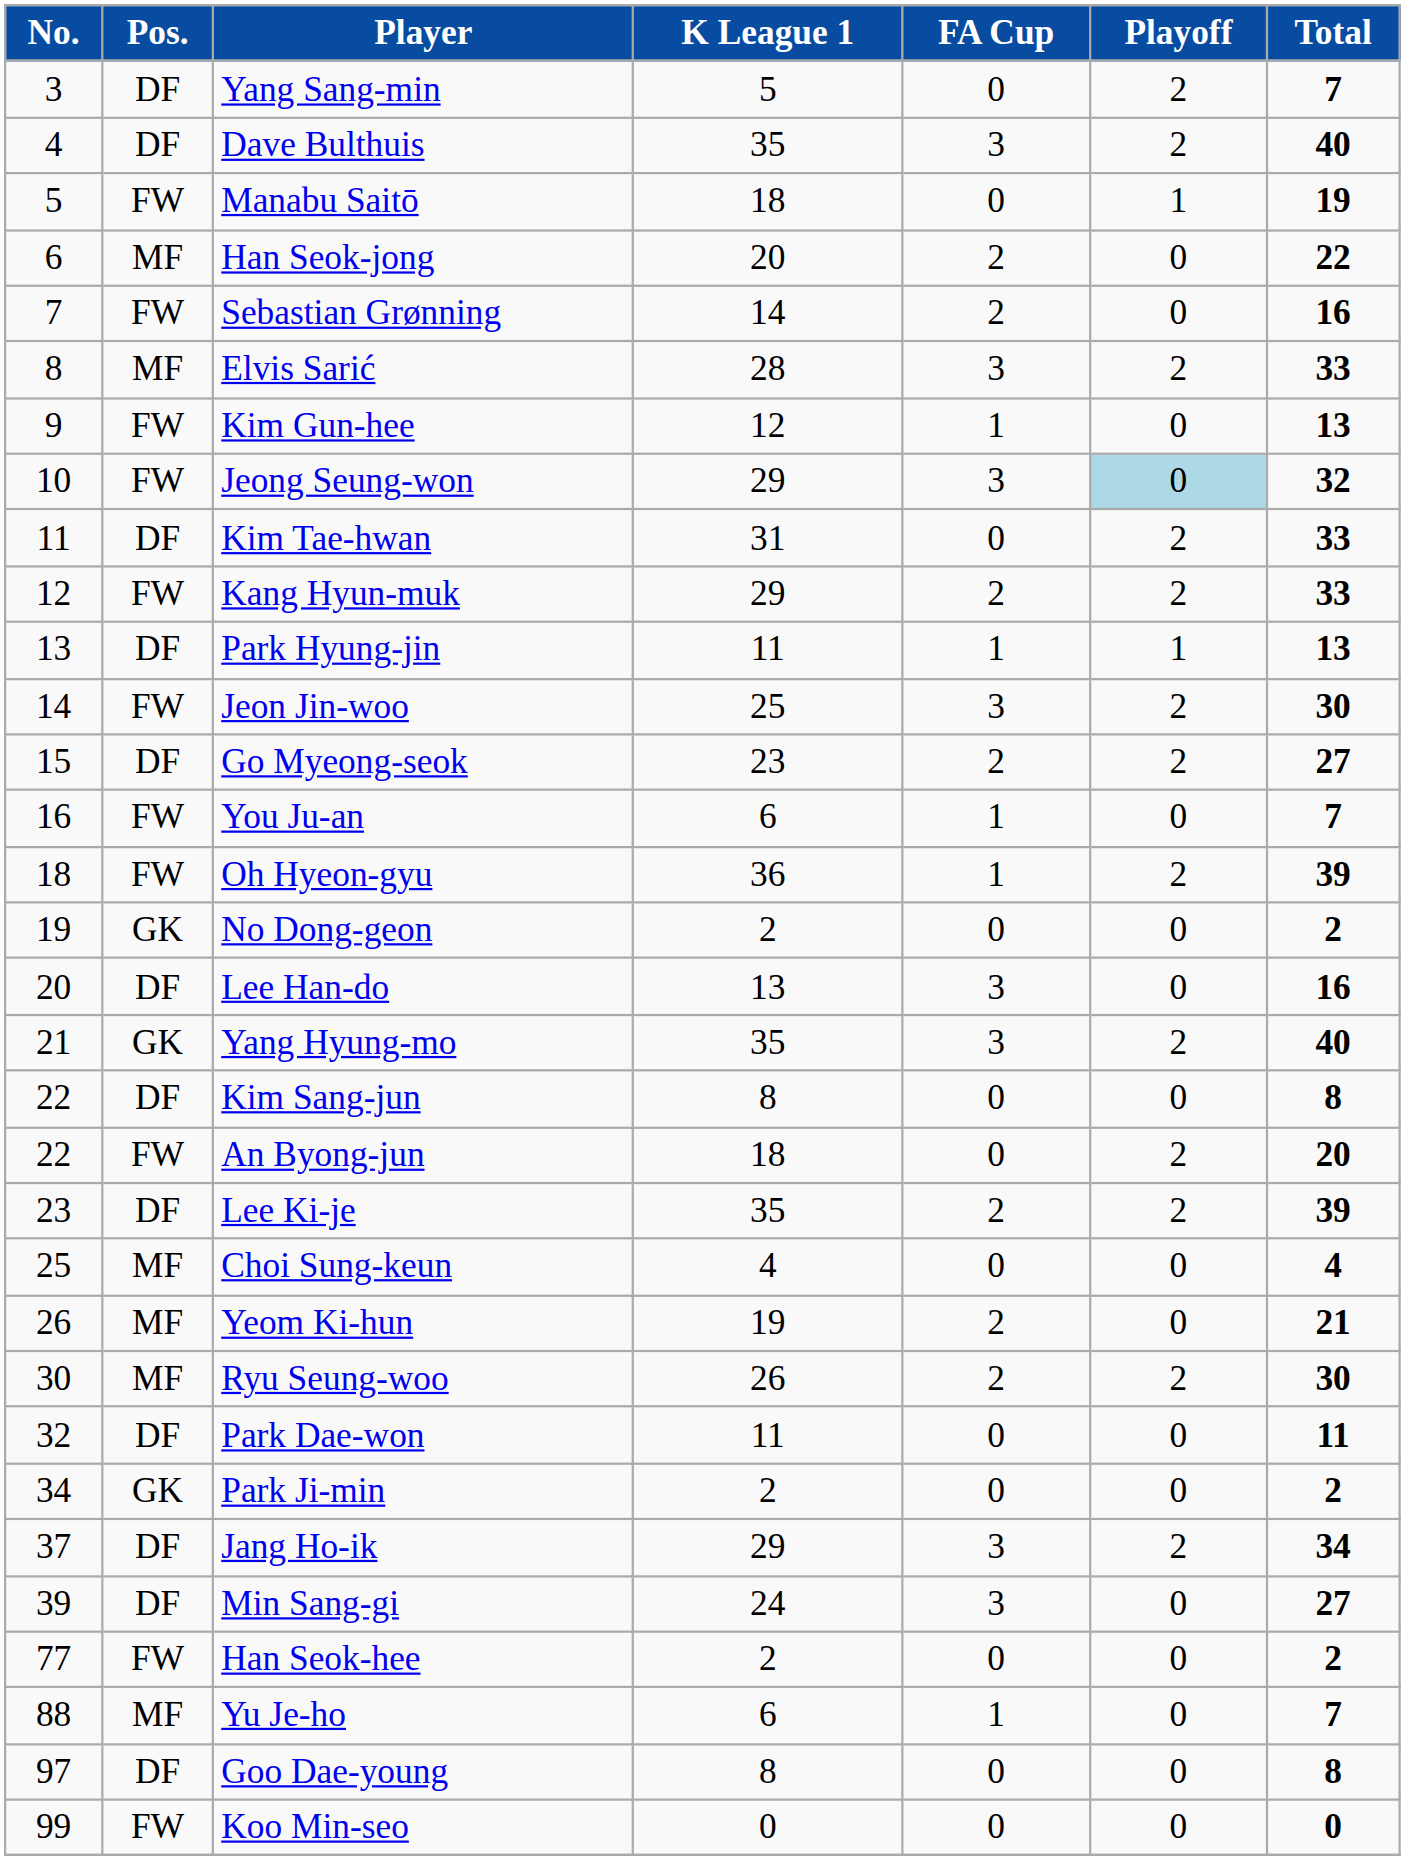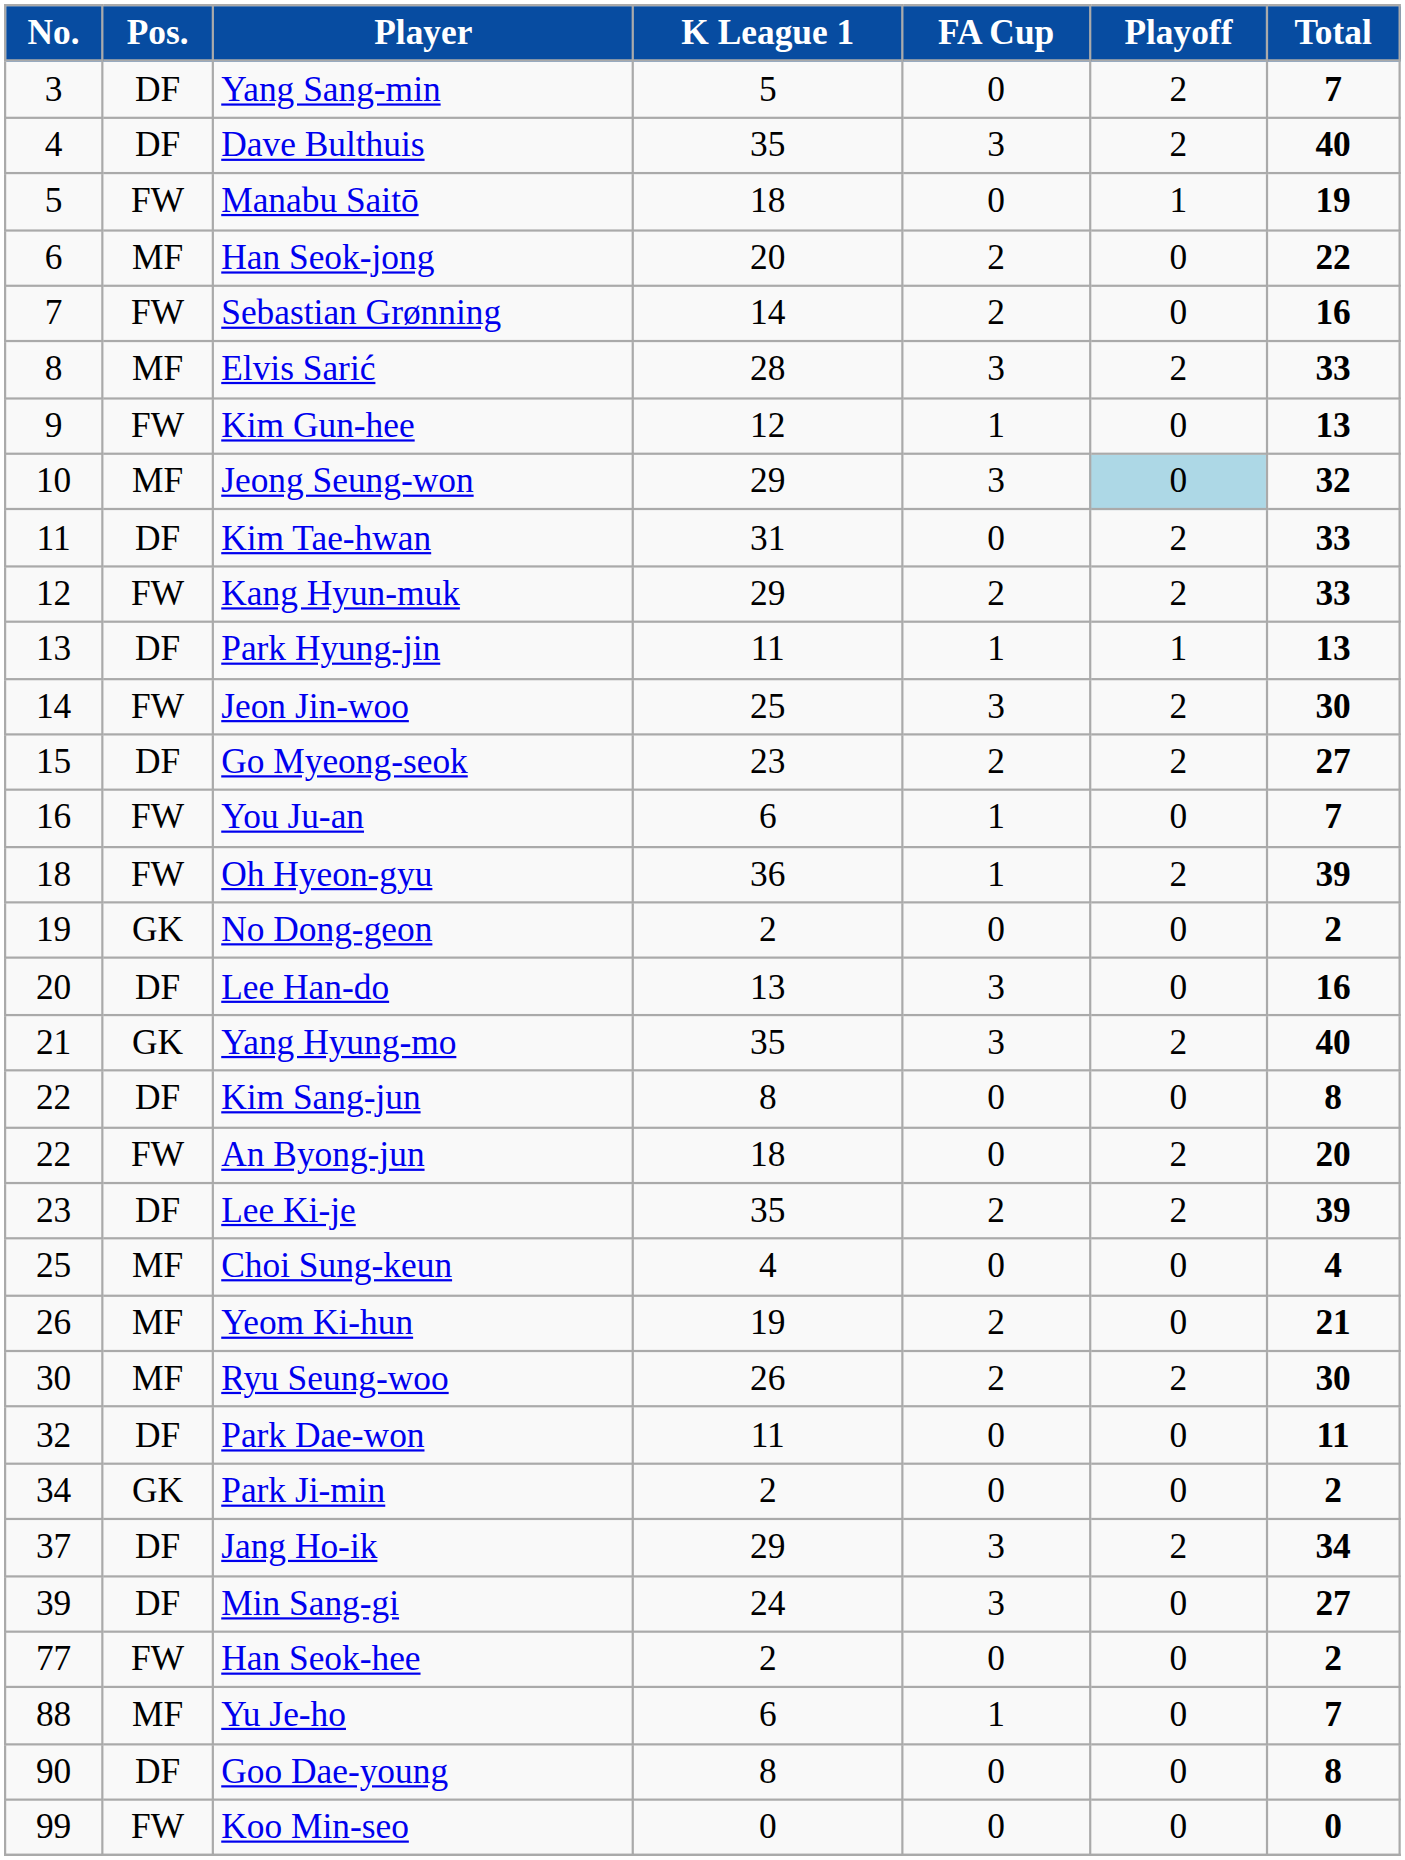Jeong Seung-won | Pos.: FW -> MF
Goo Dae-young | No.: 97 -> 90
